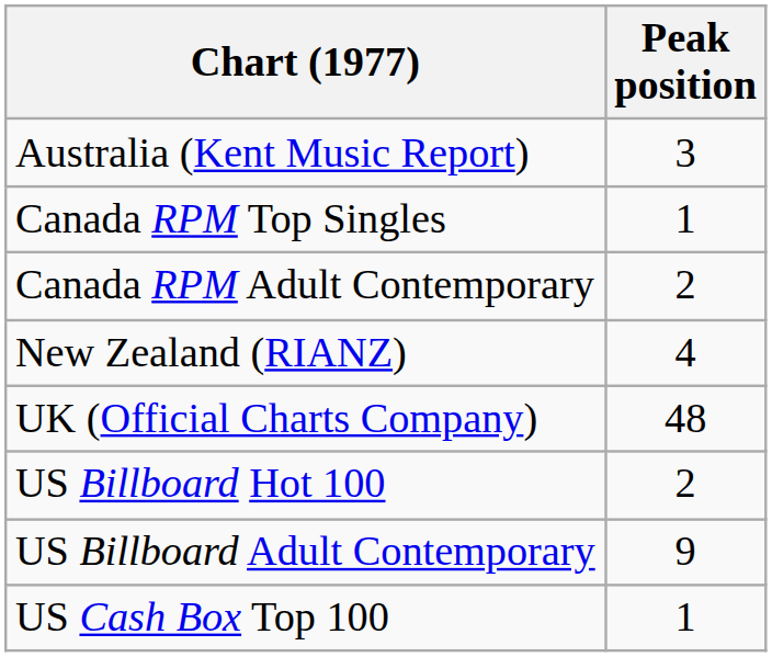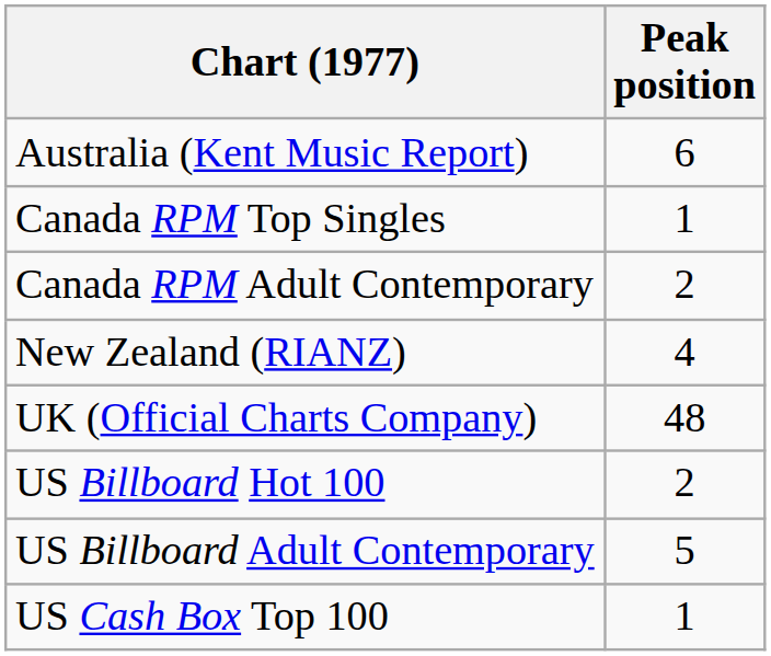Australia (Kent Music Report) | Peak position: 3 -> 6
US Billboard Adult Contemporary | Peak position: 9 -> 5
